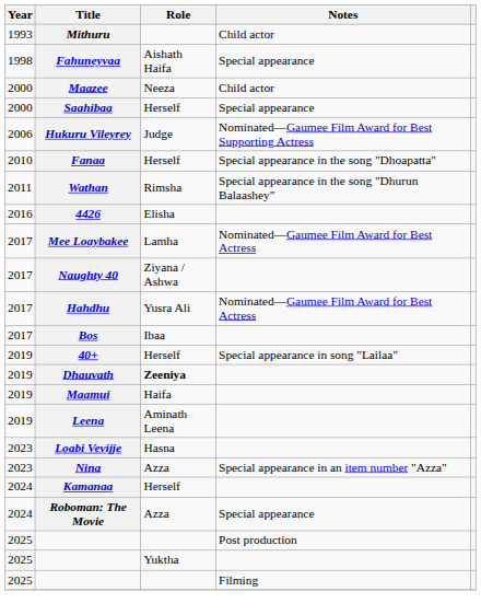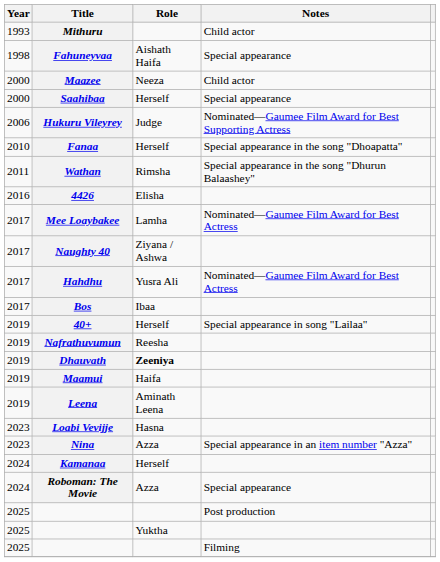+ row: 2019 | Nafrathuvumun | Reesha
